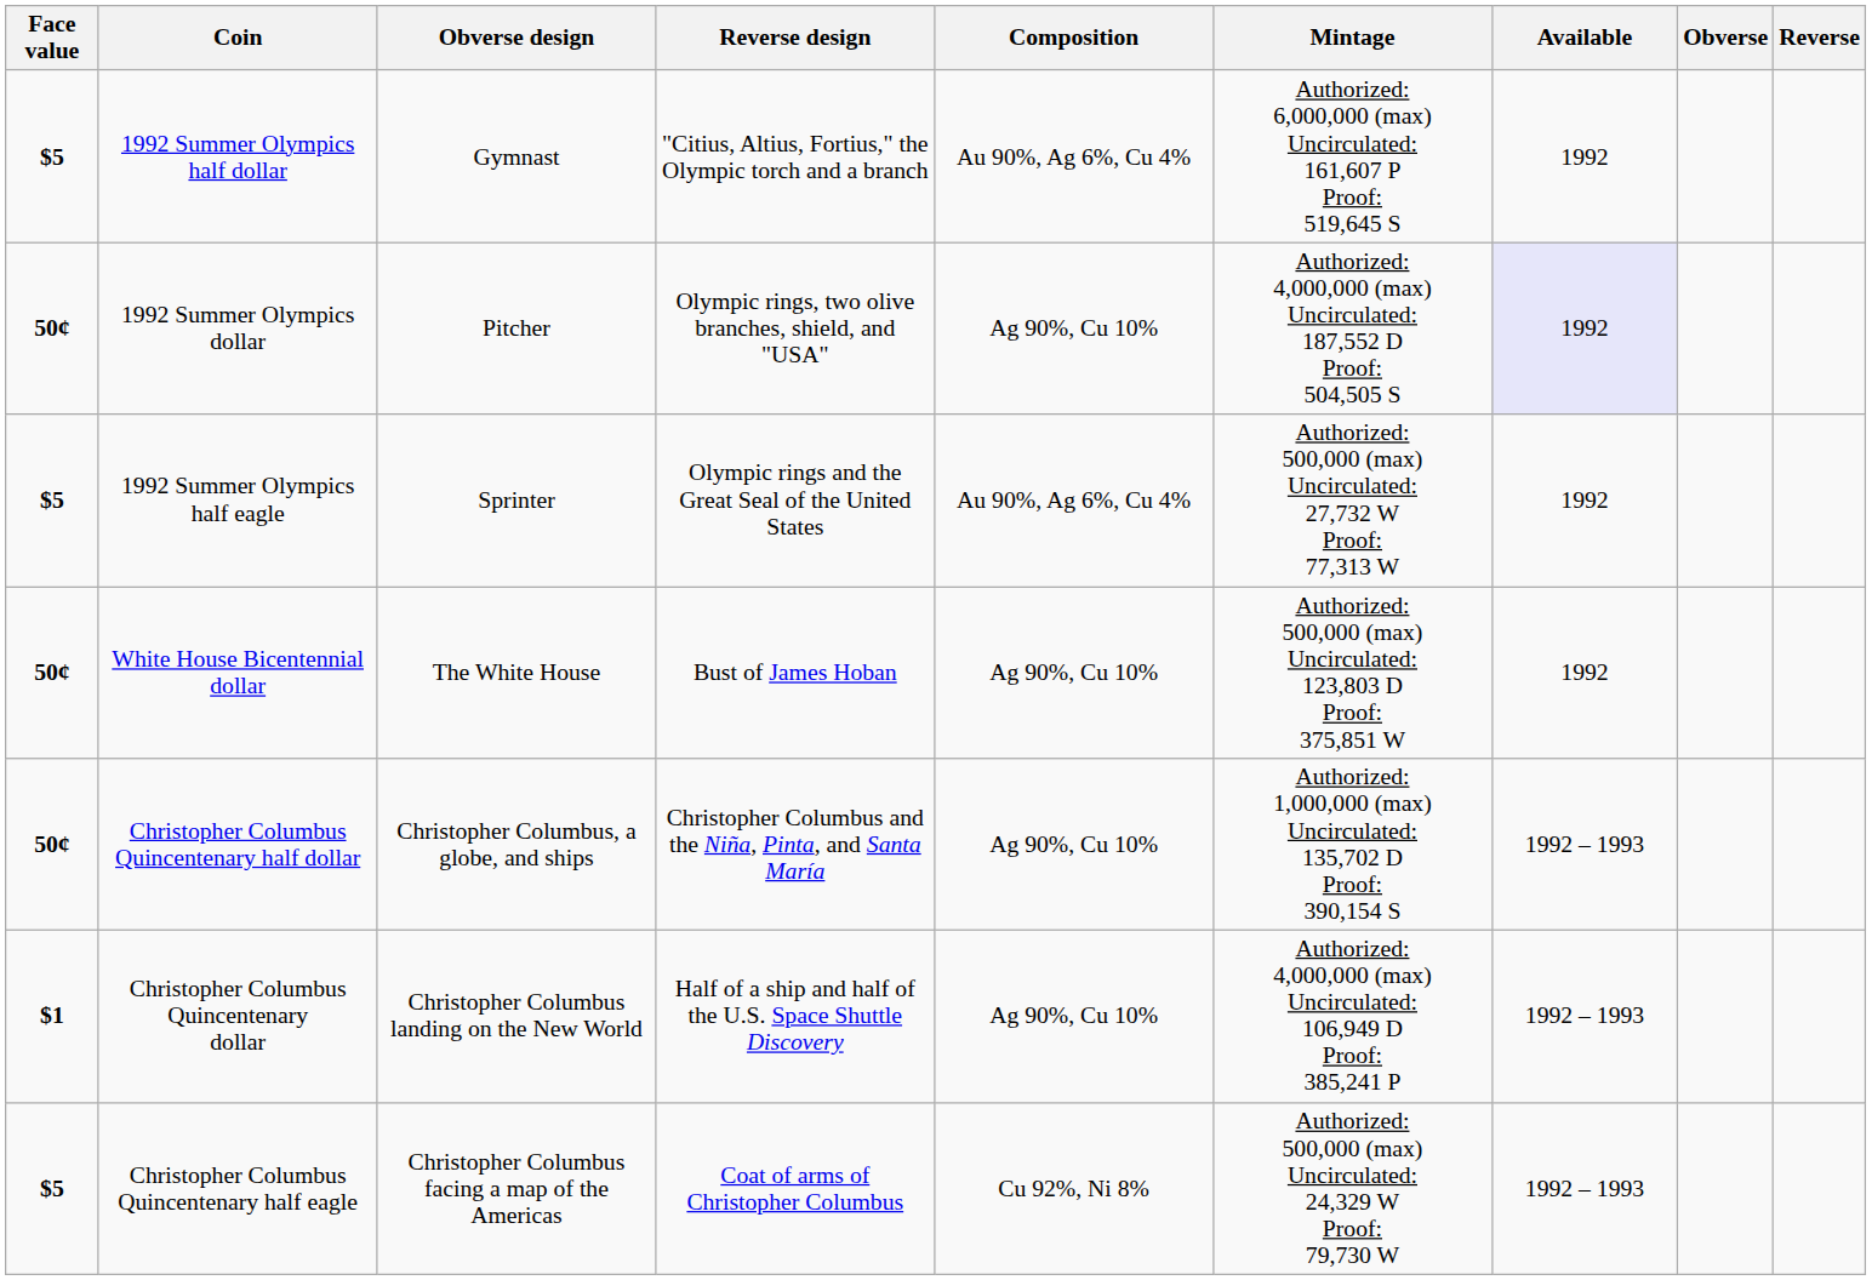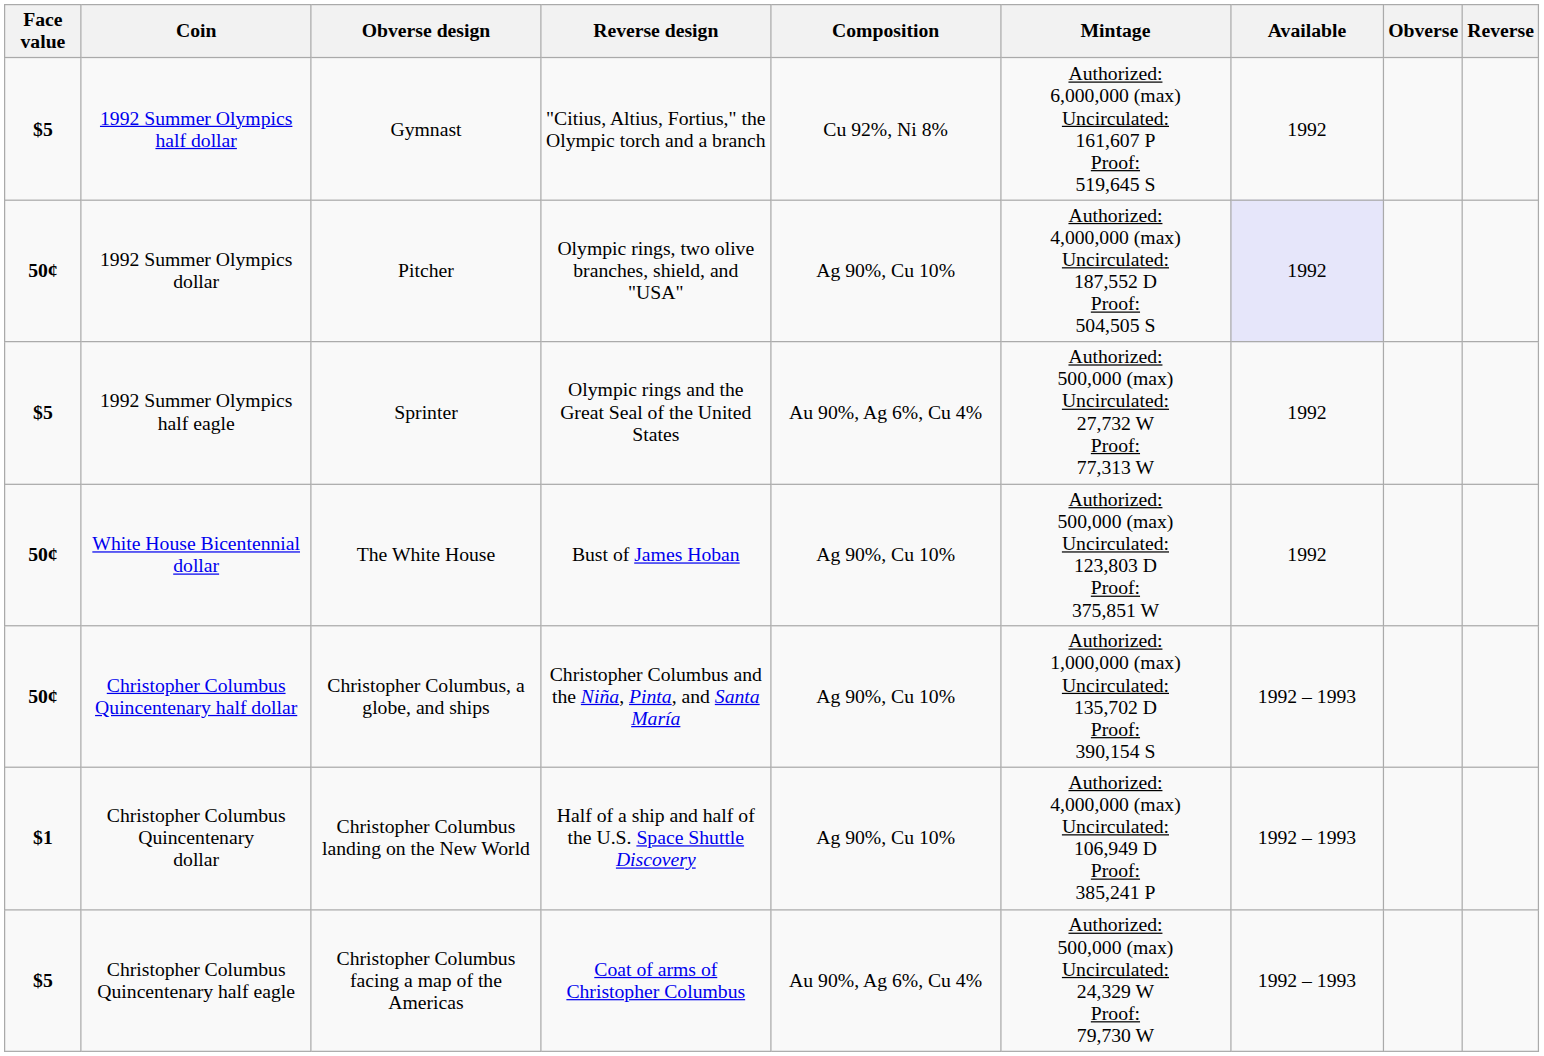1992 Summer Olympics half dollar | Composition: Au 90%, Ag 6%, Cu 4% -> Cu 92%, Ni 8%
Christopher Columbus Quincentenary half eagle | Composition: Cu 92%, Ni 8% -> Au 90%, Ag 6%, Cu 4%
